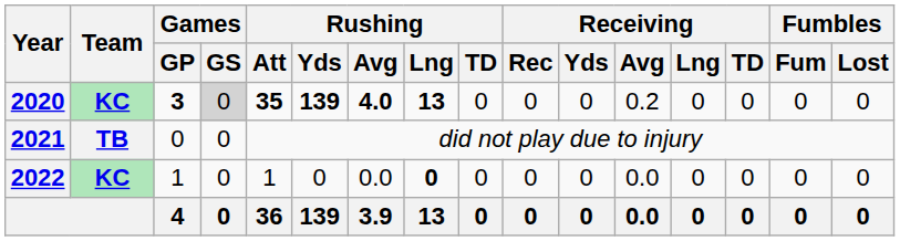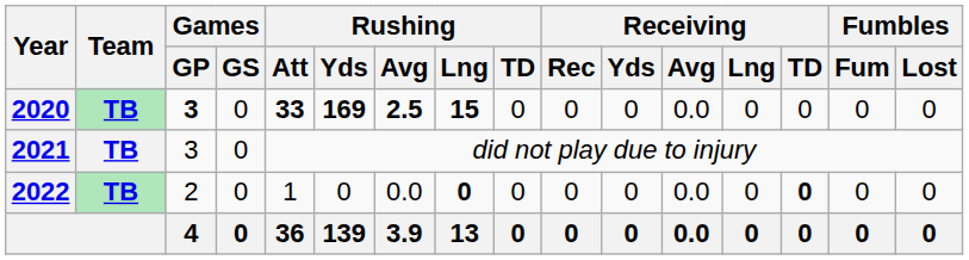2020 | Team: KC -> TB
2020 | Games / GS: lightgrey background -> no background
2020 | Rushing / Att: 35 -> 33
2020 | Rushing / Yds: 139 -> 169
2020 | Rushing / Avg: 4.0 -> 2.5
2020 | Rushing / Lng: 13 -> 15
2020 | Receiving / Avg: 0.2 -> 0.0
2021 | Games / GP: 0 -> 3
2022 | Team: KC -> TB
2022 | Games / GP: 1 -> 2
2022 | Receiving / TD: normal -> bold
